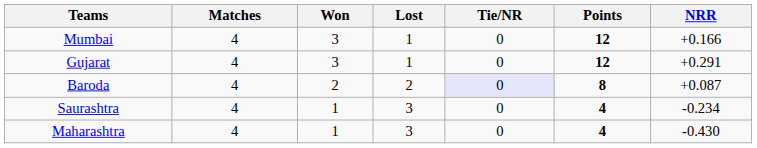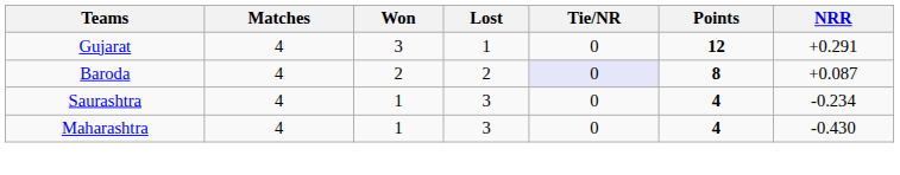- row: Mumbai | 4 | 3 | 1 | 0 | 12 | +0.166
